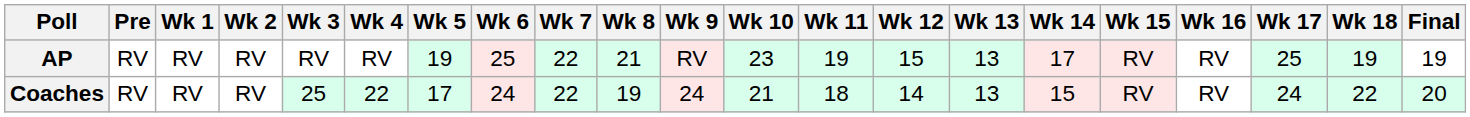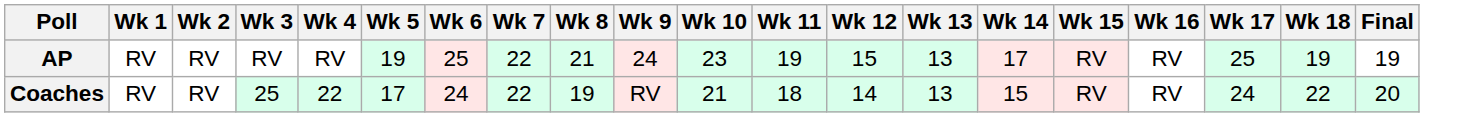- column: Pre | RV | RV
AP | Wk 9: RV -> 24
Coaches | Wk 9: 24 -> RV
